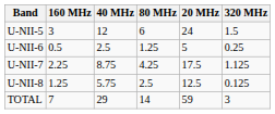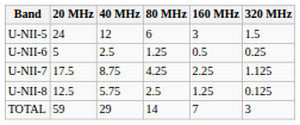columns swapped: 20 MHz <-> 160 MHz
